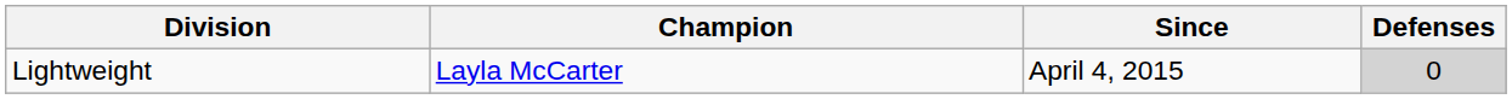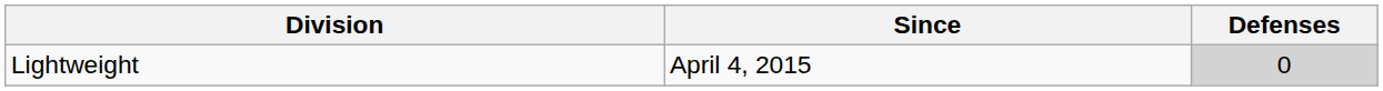- column: Champion | Layla McCarter
